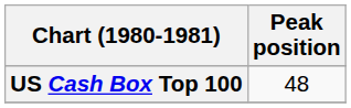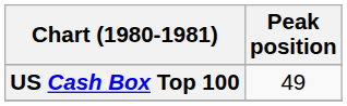US Cash Box Top 100 | Peak position: 48 -> 49
